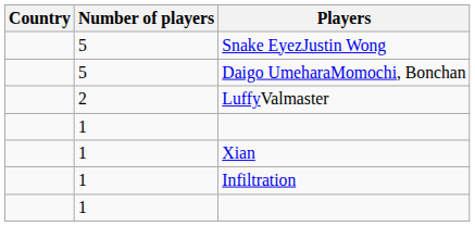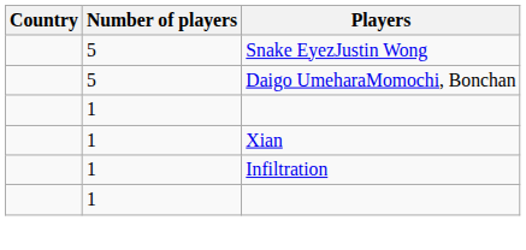- row: 2 | LuffyValmaster
